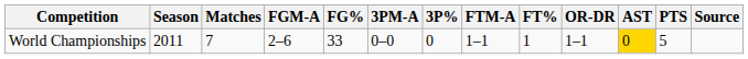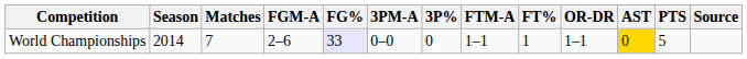World Championships | Season: 2011 -> 2014
World Championships | FG%: no background -> lavender background
